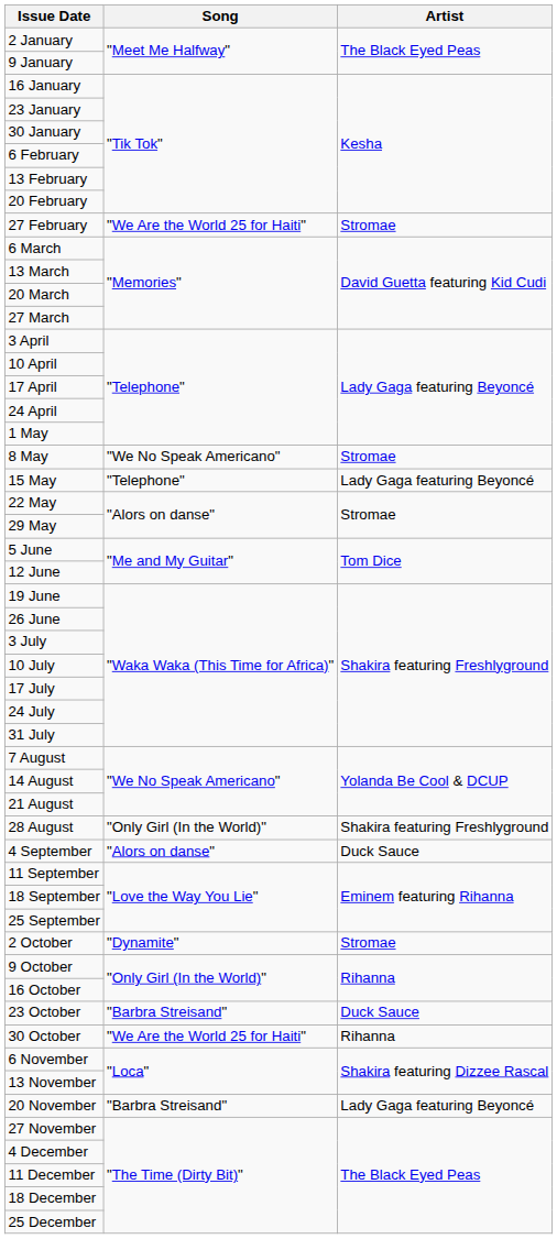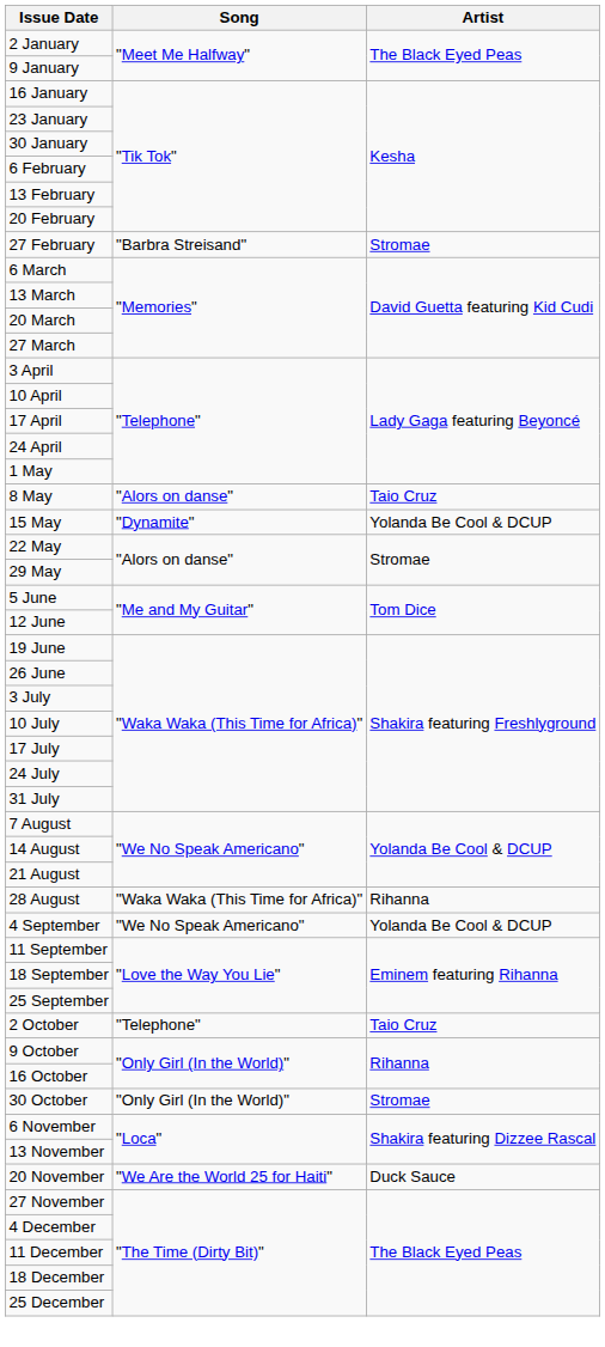27 February | Song: "We Are the World 25 for Haiti" -> "Barbra Streisand"
8 May | Song: "We No Speak Americano" -> "Alors on danse"
8 May | Artist: Stromae -> Taio Cruz
15 May | Song: "Telephone" -> "Dynamite"
15 May | Artist: Lady Gaga featuring Beyoncé -> Yolanda Be Cool & DCUP
28 August | Song: "Only Girl (In the World)" -> "Waka Waka (This Time for Africa)"
28 August | Artist: Shakira featuring Freshlyground -> Rihanna
4 September | Song: "Alors on danse" -> "We No Speak Americano"
4 September | Artist: Duck Sauce -> Yolanda Be Cool & DCUP
2 October | Song: "Dynamite" -> "Telephone"
2 October | Artist: Stromae -> Taio Cruz
- row: 23 October | "Barbra Streisand" | Duck Sauce
30 October | Song: "We Are the World 25 for Haiti" -> "Only Girl (In the World)"
30 October | Artist: Rihanna -> Stromae
20 November | Song: "Barbra Streisand" -> "We Are the World 25 for Haiti"
20 November | Artist: Lady Gaga featuring Beyoncé -> Duck Sauce
